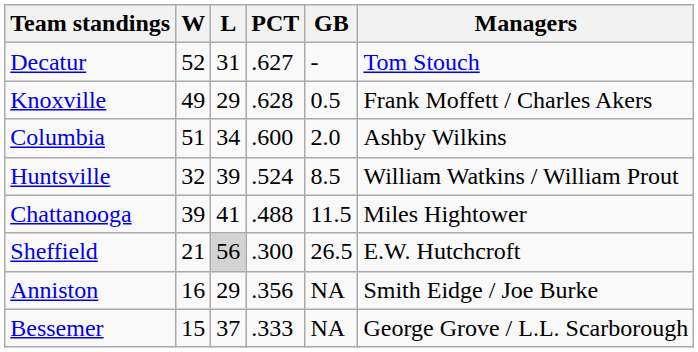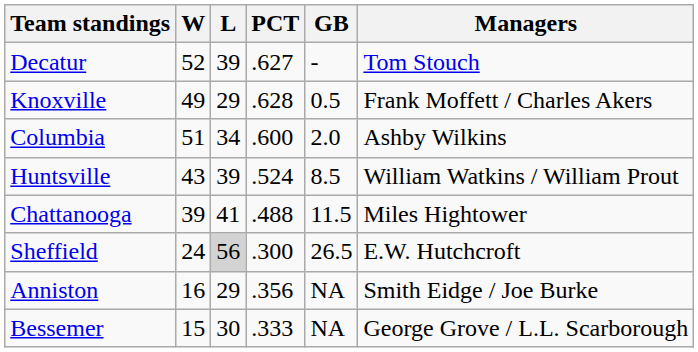Decatur | L: 31 -> 39
Huntsville | W: 32 -> 43
Sheffield | W: 21 -> 24
Bessemer | L: 37 -> 30
